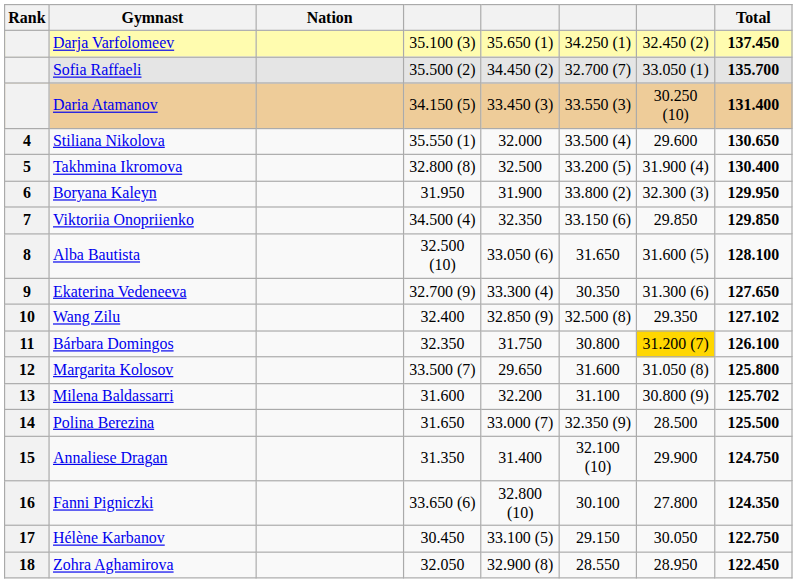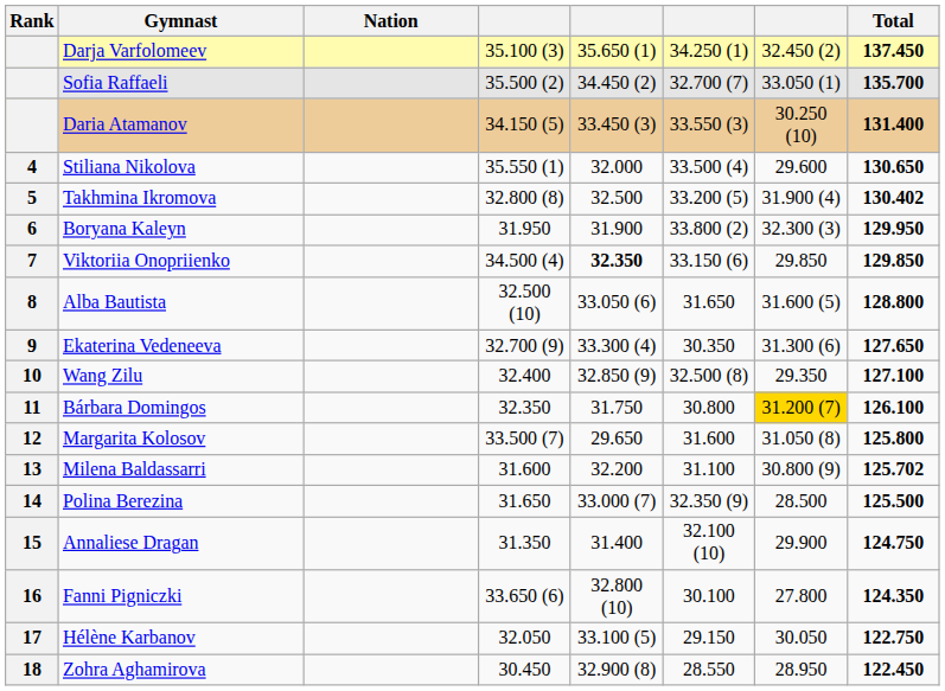Takhmina Ikromova | Total: 130.400 -> 130.402
Viktoriia Onopriienko | column 5: normal -> bold
Alba Bautista | Total: 128.100 -> 128.800
Wang Zilu | Total: 127.102 -> 127.100
Hélène Karbanov | column 4: 30.450 -> 32.050
Zohra Aghamirova | column 4: 32.050 -> 30.450
